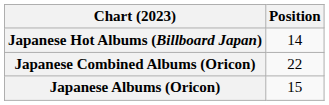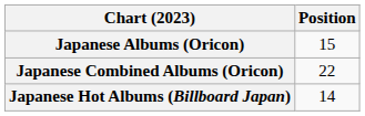rows swapped: Japanese Albums (Oricon) <-> Japanese Hot Albums (Billboard Japan)
